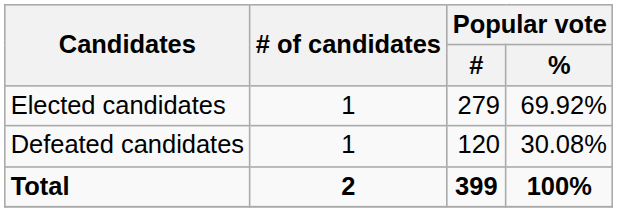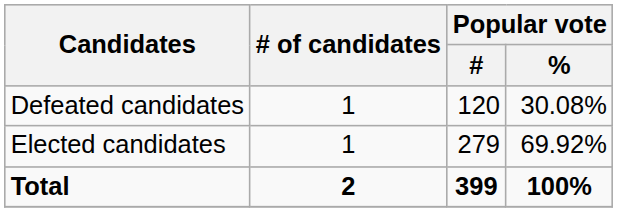rows swapped: Elected candidates <-> Defeated candidates
